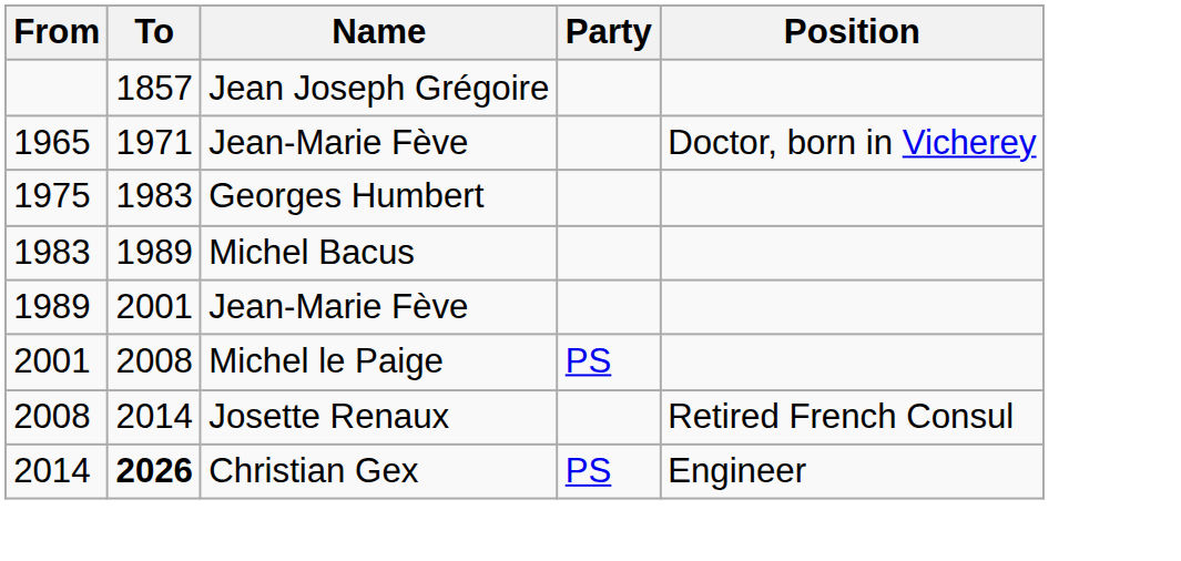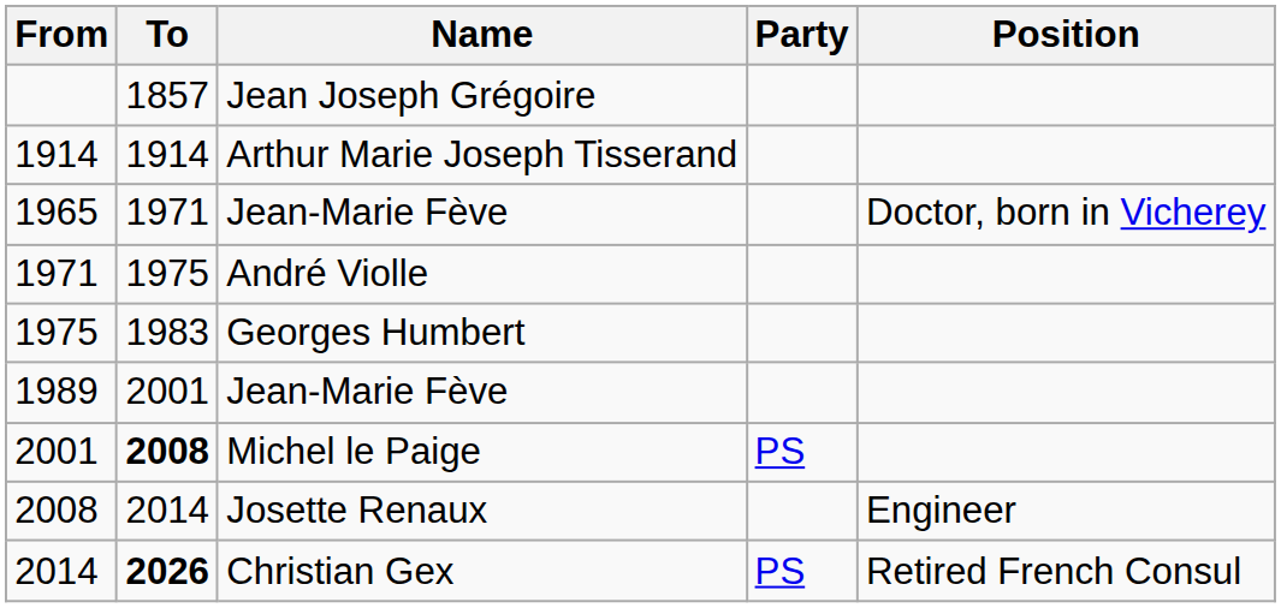+ row: 1914 | 1914 | Arthur Marie Joseph Tisserand
+ row: 1971 | 1975 | André Violle
- row: 1983 | 1989 | Michel Bacus
Michel le Paige | To: normal -> bold
Josette Renaux | Position: Retired French Consul -> Engineer
Christian Gex | Position: Engineer -> Retired French Consul
